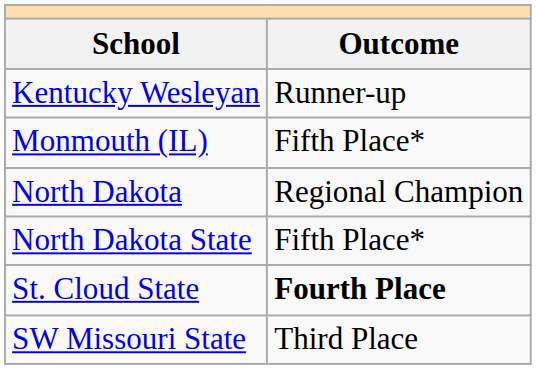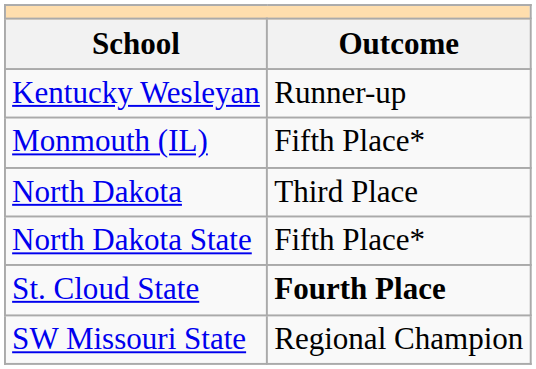North Dakota | Outcome: Regional Champion -> Third Place
SW Missouri State | Outcome: Third Place -> Regional Champion
